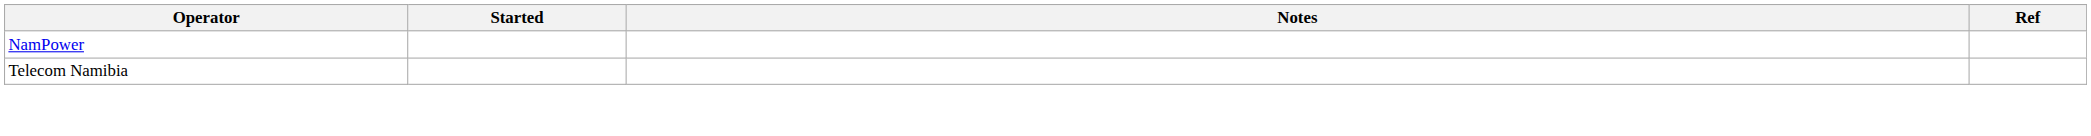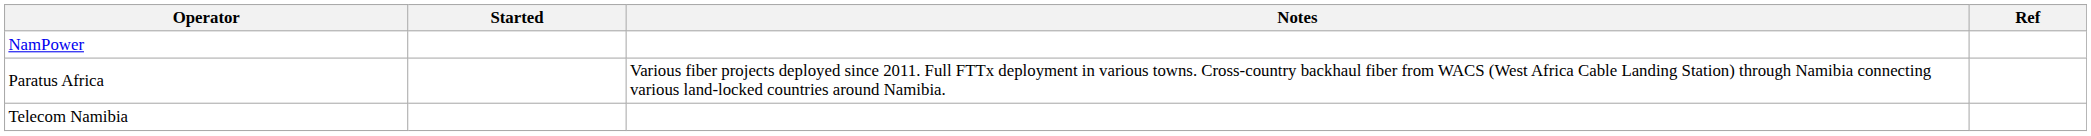+ row: Paratus Africa | Various fiber projects deployed since 2011. Full FTTx deployment in various towns. Cross-country backhaul fiber from WACS (West Africa Cable Landing Station) through Namibia connecting various land-locked countries around Namibia.
